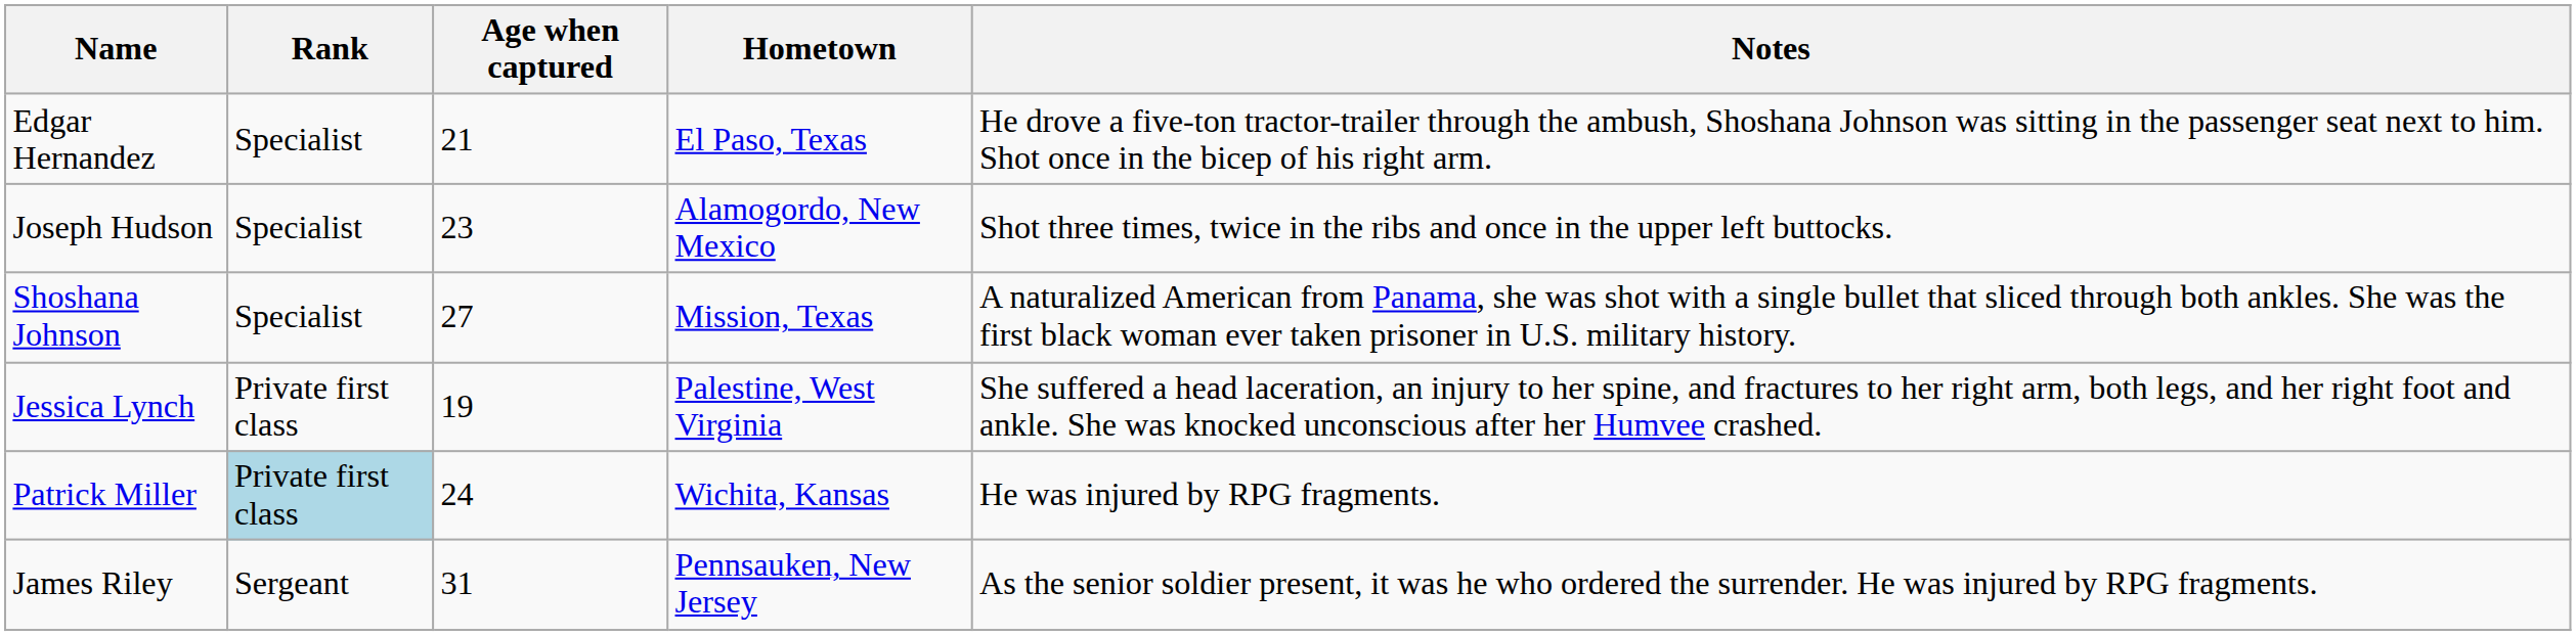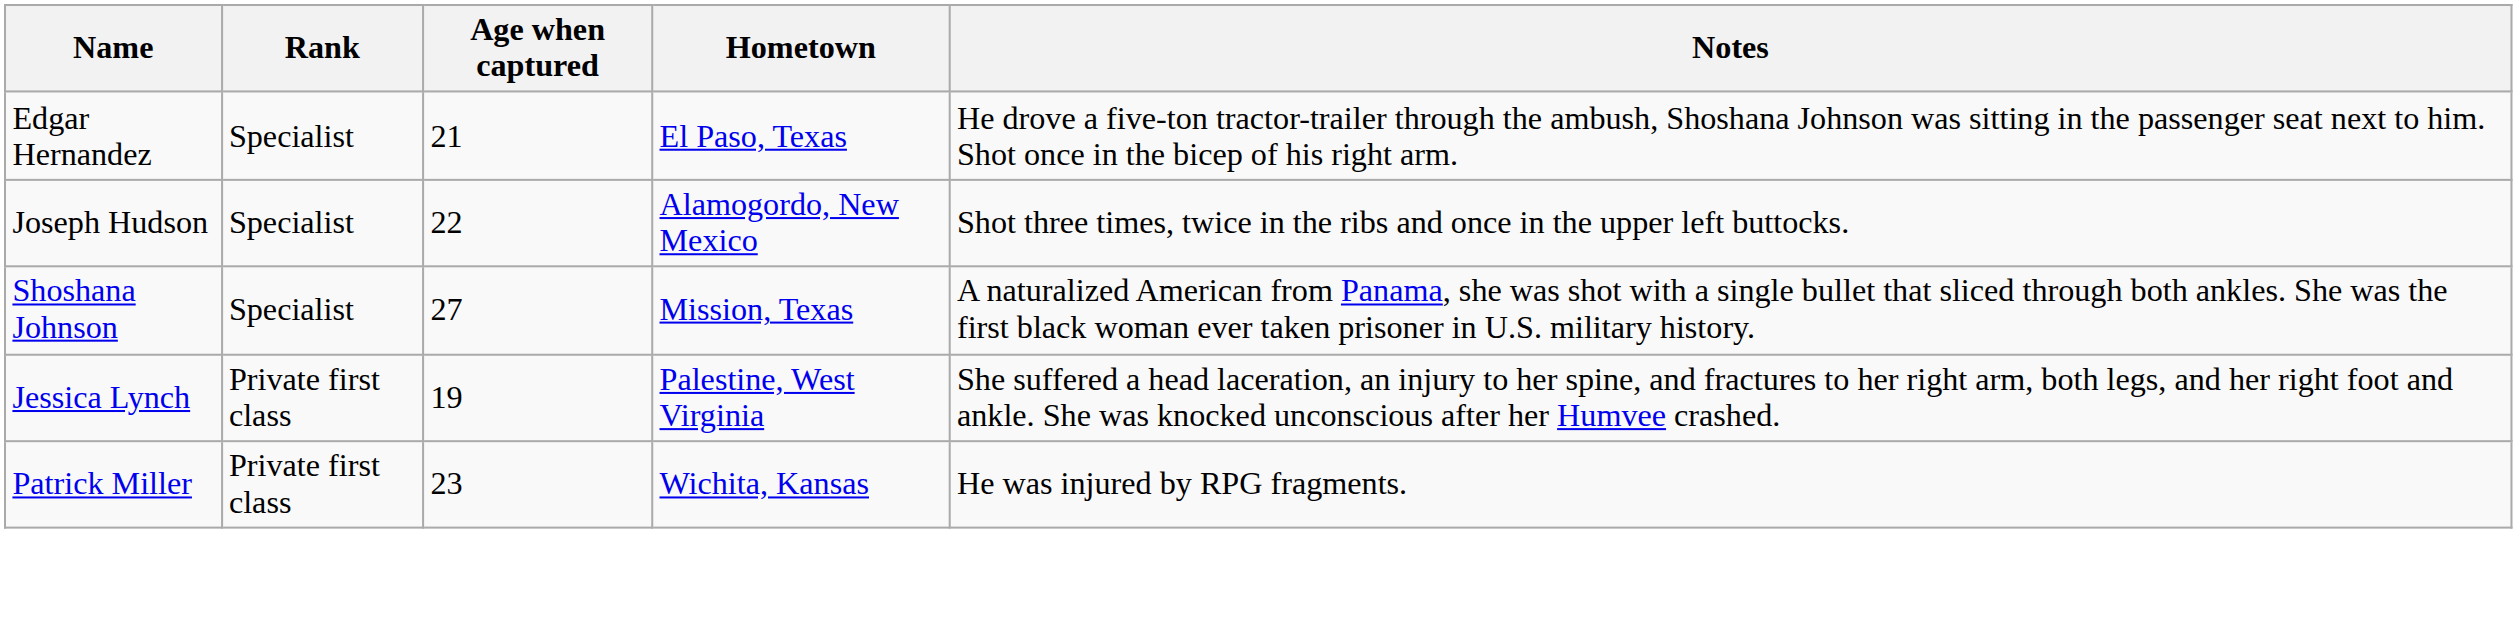Joseph Hudson | Age when captured: 23 -> 22
Patrick Miller | Rank: lightblue background -> no background
Patrick Miller | Age when captured: 24 -> 23
- row: James Riley | Sergeant | 31 | Pennsauken, New Jersey | As the senior soldier present, it was he who ordered the surrender. He was injured by RPG fragments.
